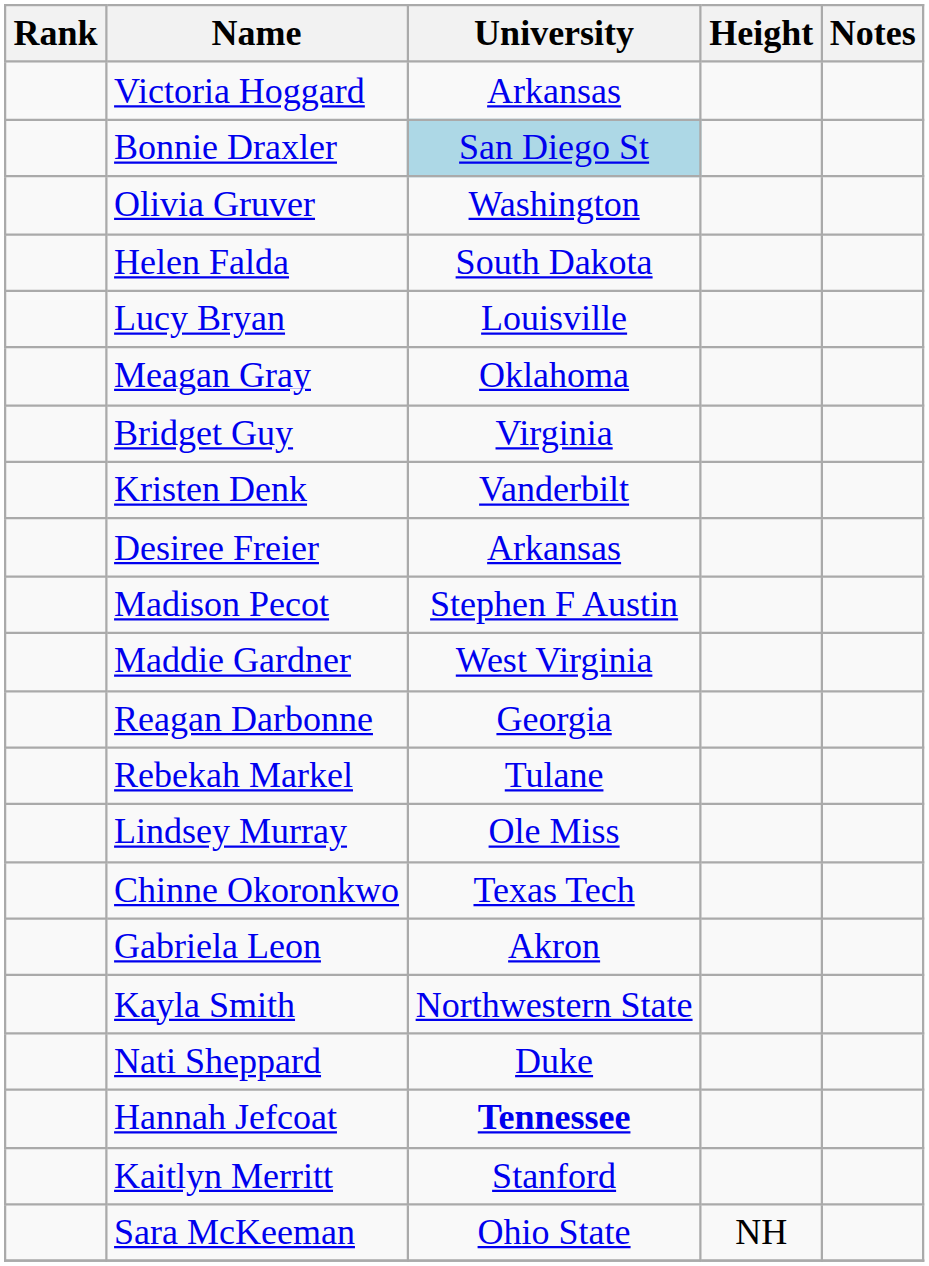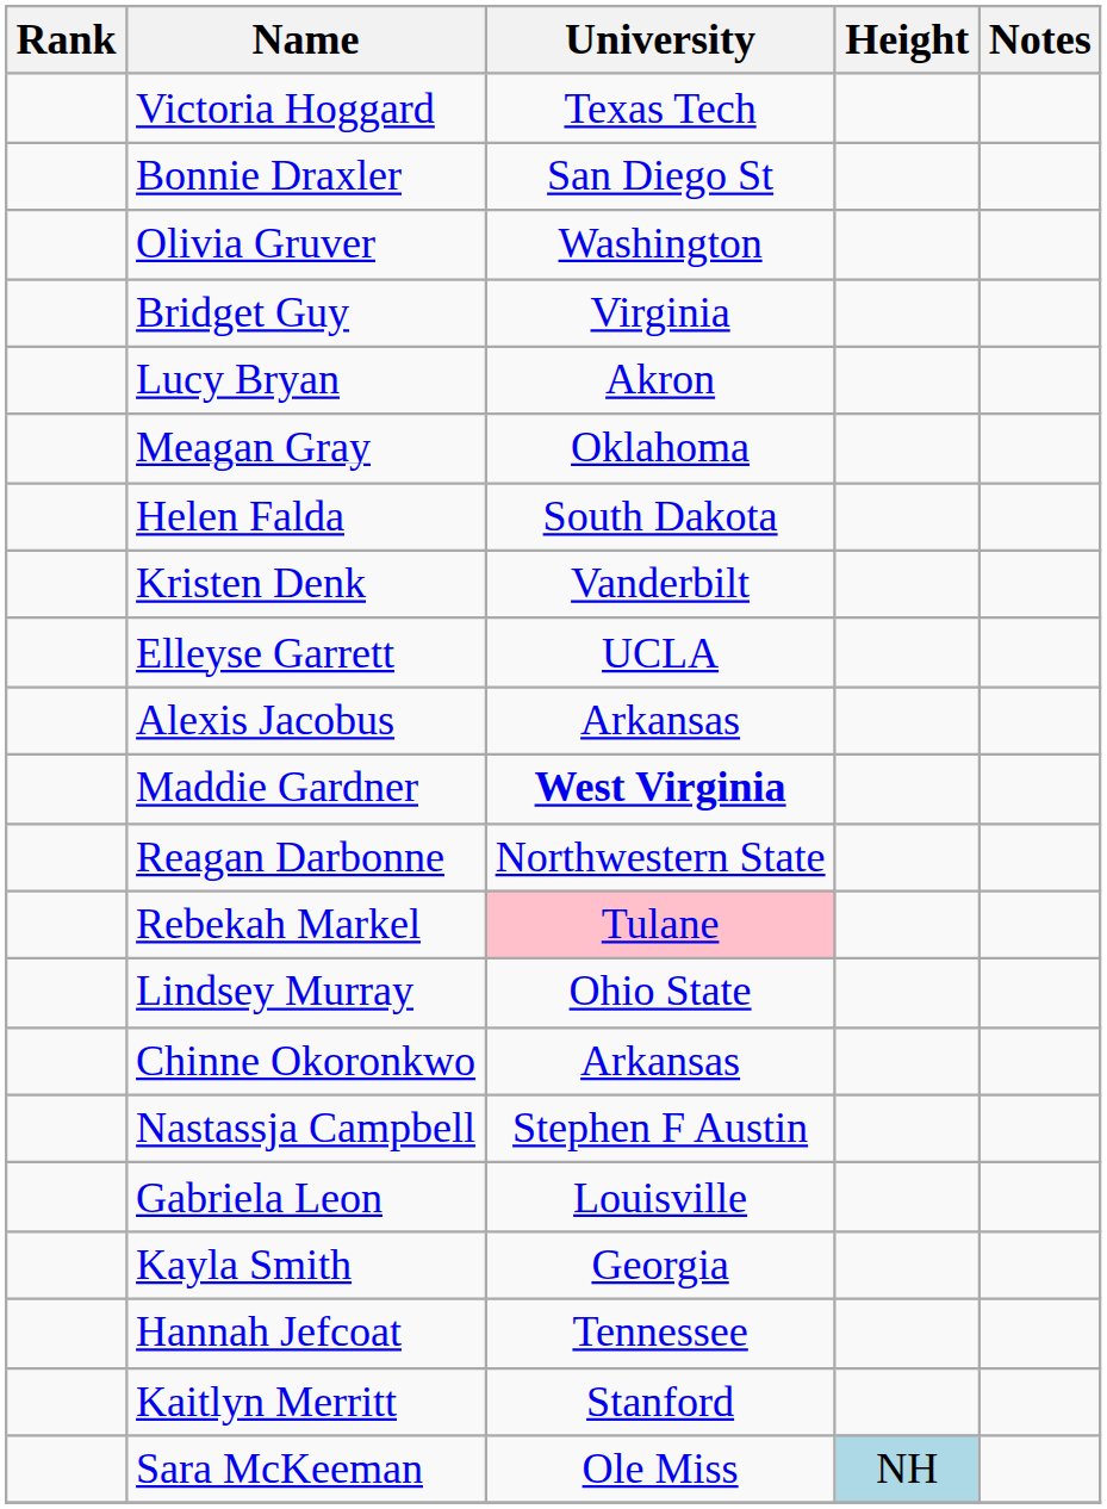Victoria Hoggard | University: Arkansas -> Texas Tech
Bonnie Draxler | University: lightblue background -> no background
rows swapped: Bridget Guy <-> Helen Falda
Lucy Bryan | University: Louisville -> Akron
+ row: Elleyse Garrett | UCLA
- row: Desiree Freier | Arkansas
- row: Madison Pecot | Stephen F Austin
+ row: Alexis Jacobus | Arkansas
Maddie Gardner | University: normal -> bold
Reagan Darbonne | University: Georgia -> Northwestern State
Rebekah Markel | University: no background -> pink background
Lindsey Murray | University: Ole Miss -> Ohio State
Chinne Okoronkwo | University: Texas Tech -> Arkansas
+ row: Nastassja Campbell | Stephen F Austin
Gabriela Leon | University: Akron -> Louisville
Kayla Smith | University: Northwestern State -> Georgia
- row: Nati Sheppard | Duke
Hannah Jefcoat | University: bold -> normal
Sara McKeeman | University: Ohio State -> Ole Miss
Sara McKeeman | Height: no background -> lightblue background
